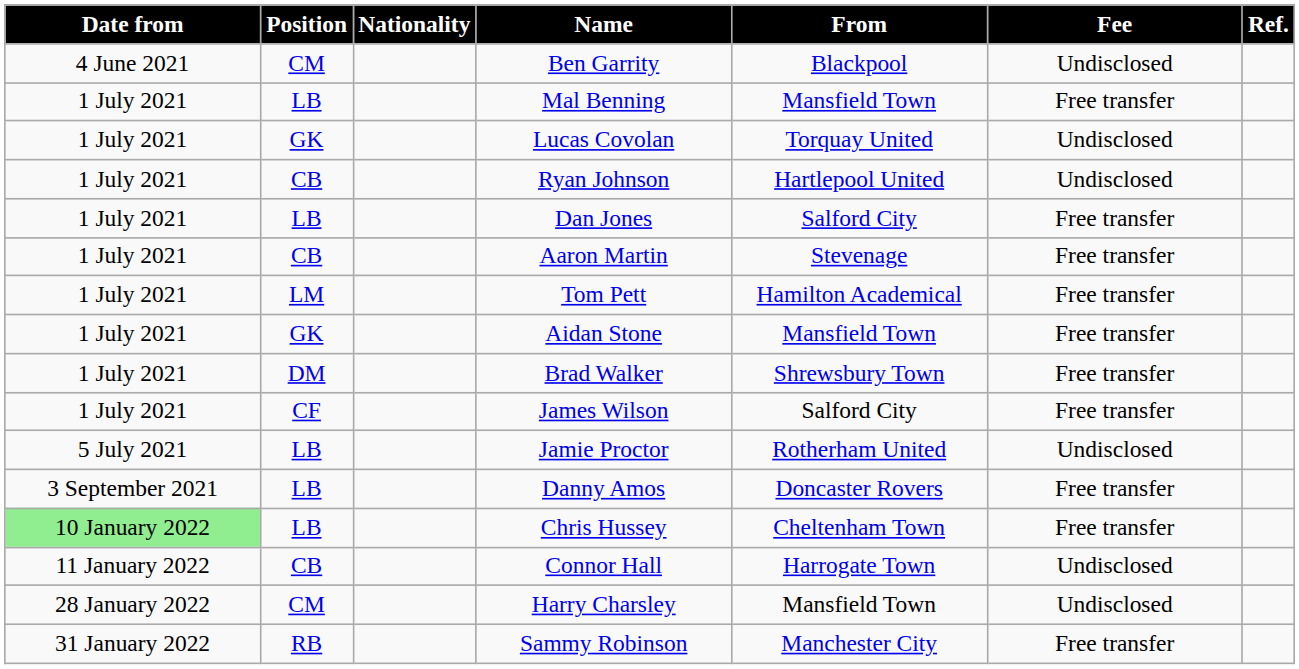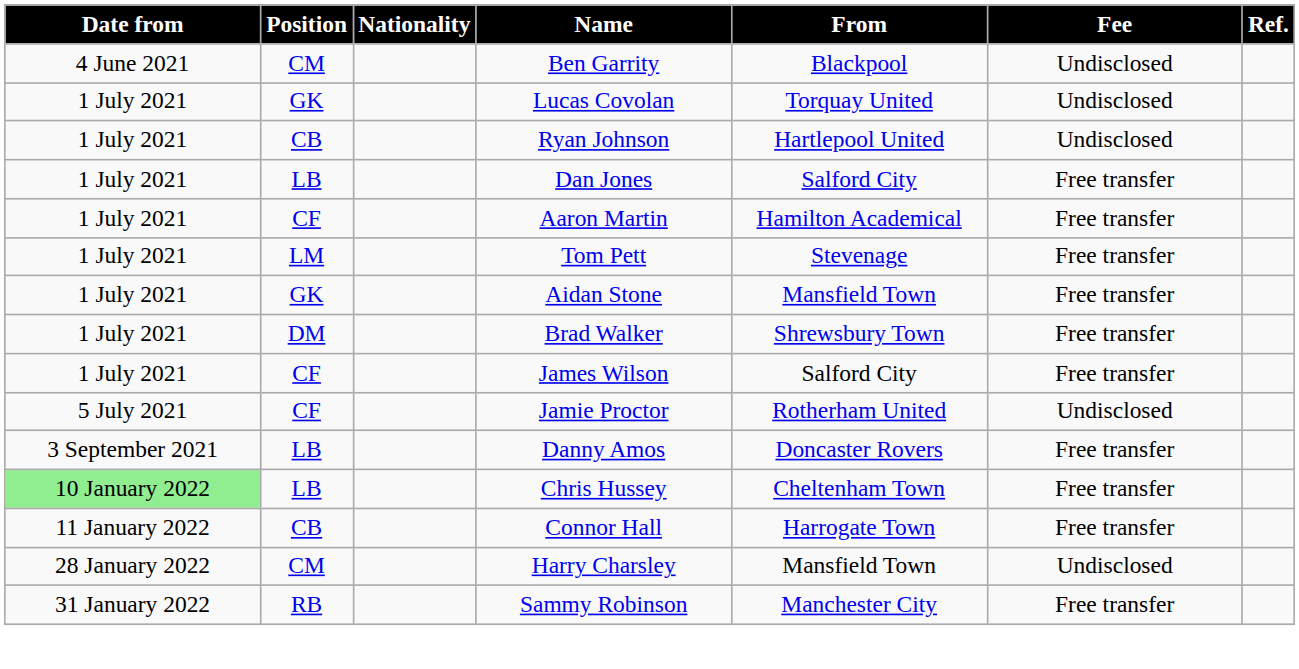- row: 1 July 2021 | LB | Mal Benning | Mansfield Town | Free transfer
Aaron Martin | Position: CB -> CF
Aaron Martin | From: Stevenage -> Hamilton Academical
Tom Pett | From: Hamilton Academical -> Stevenage
Jamie Proctor | Position: LB -> CF
Connor Hall | Fee: Undisclosed -> Free transfer
